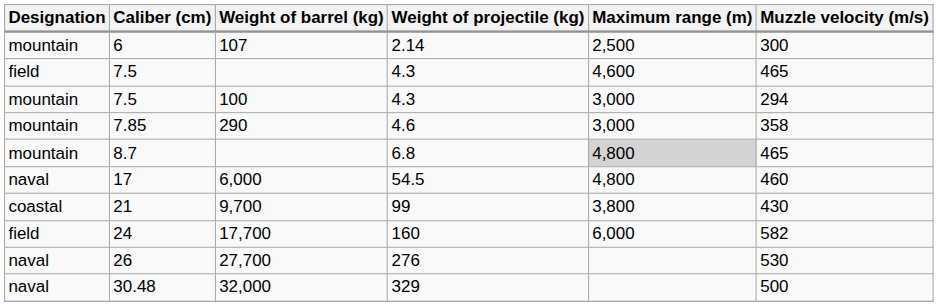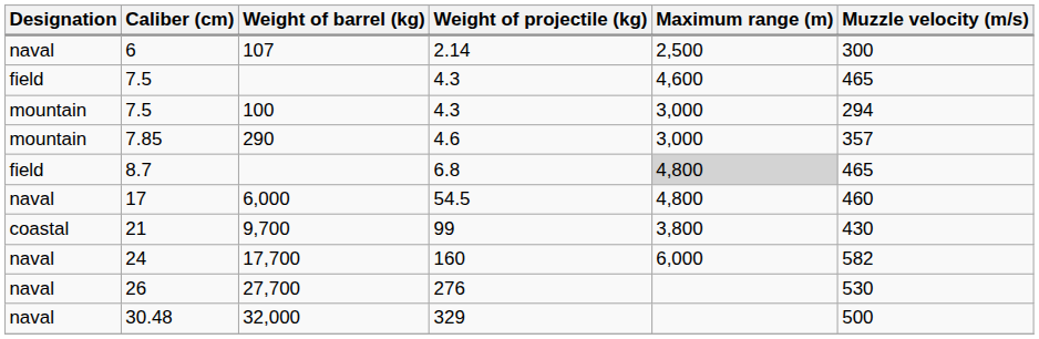6 | Designation: mountain -> naval
7.85 | Muzzle velocity (m/s): 358 -> 357
8.7 | Designation: mountain -> field
24 | Designation: field -> naval
